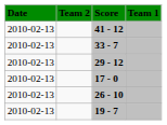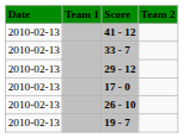columns swapped: Team 1 <-> Team 2
